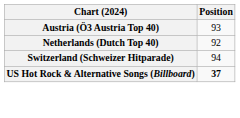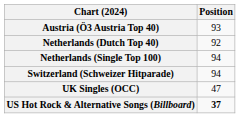+ row: Netherlands (Single Top 100) | 94
+ row: UK Singles (OCC) | 47
